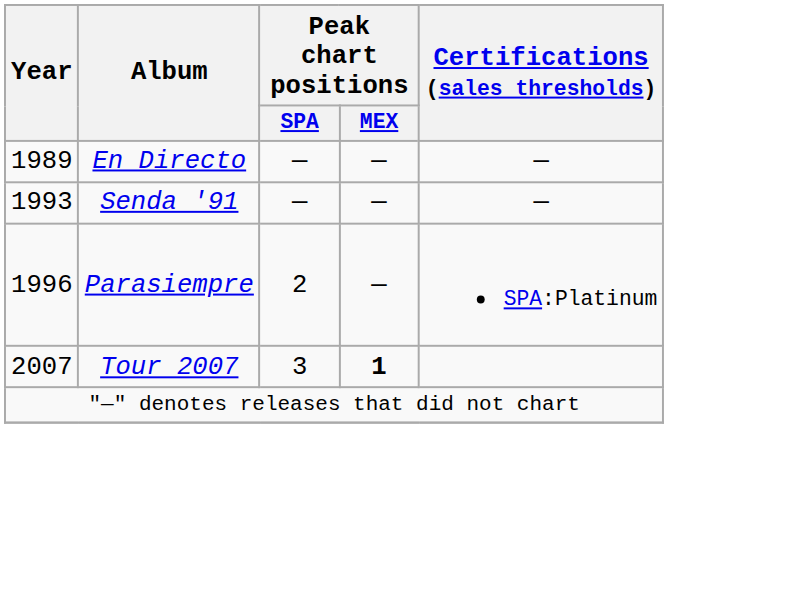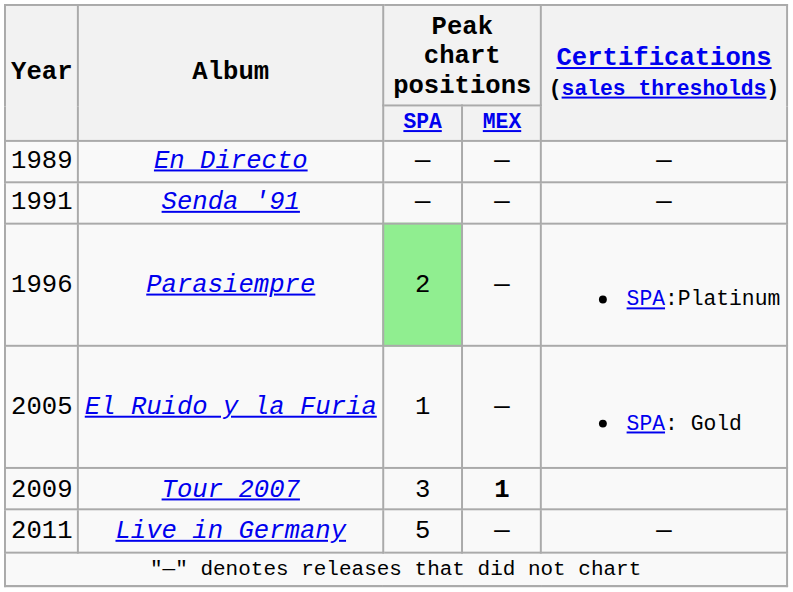Senda '91 | Year: 1993 -> 1991
Parasiempre | Peak chart positions / SPA: no background -> lightgreen background
+ row: 2005 | El Ruido y la Furia | 1 | — | SPA: Gold
Tour 2007 | Year: 2007 -> 2009
+ row: 2011 | Live in Germany | 5 | — | —
